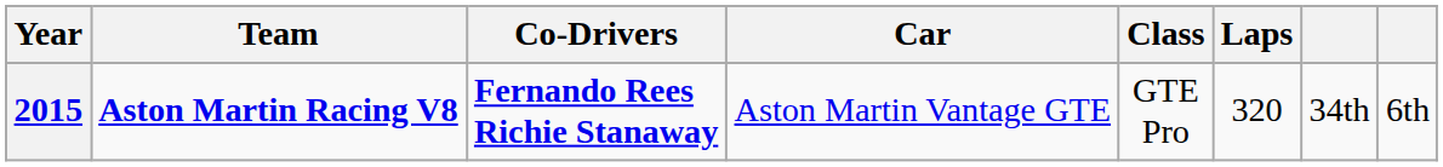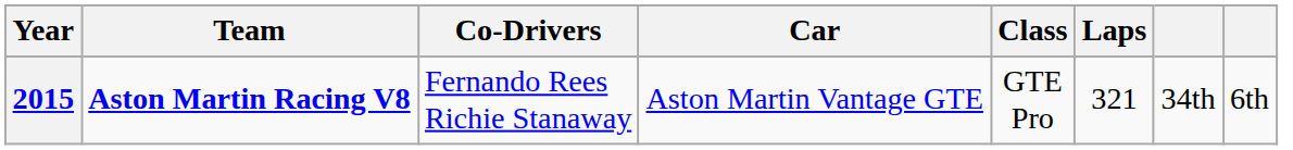2015 | Co-Drivers: bold -> normal
2015 | Laps: 320 -> 321
